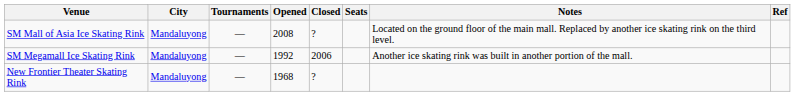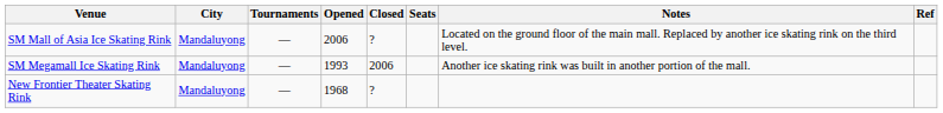SM Mall of Asia Ice Skating Rink | Opened: 2008 -> 2006
SM Megamall Ice Skating Rink | Opened: 1992 -> 1993
